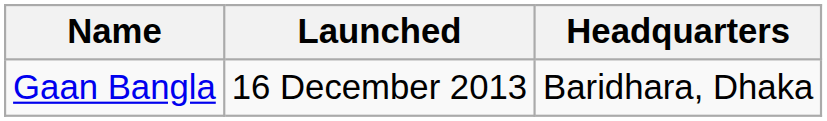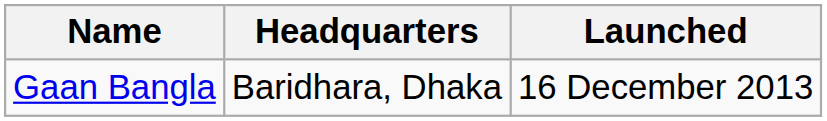columns swapped: Launched <-> Headquarters
